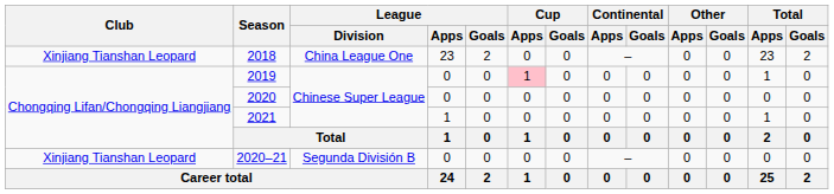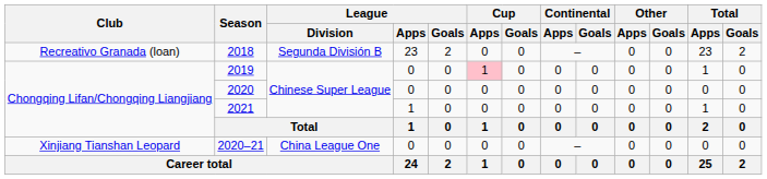2018 | Club: Xinjiang Tianshan Leopard -> Recreativo Granada (loan)
2018 | League / Division: China League One -> Segunda División B
2020–21 | League / Division: Segunda División B -> China League One
